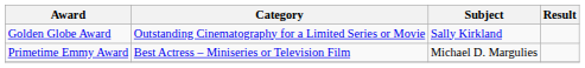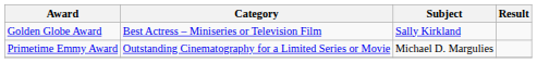Golden Globe Award | Category: Outstanding Cinematography for a Limited Series or Movie -> Best Actress – Miniseries or Television Film
Primetime Emmy Award | Category: Best Actress – Miniseries or Television Film -> Outstanding Cinematography for a Limited Series or Movie
